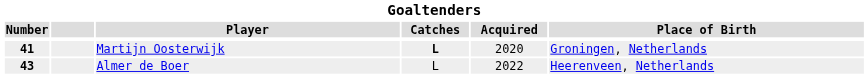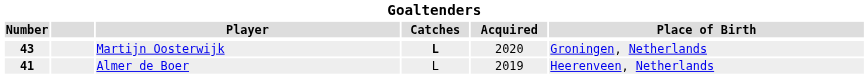Martijn Oosterwijk | Number: 41 -> 43
Almer de Boer | Number: 43 -> 41
Almer de Boer | Acquired: 2022 -> 2019
